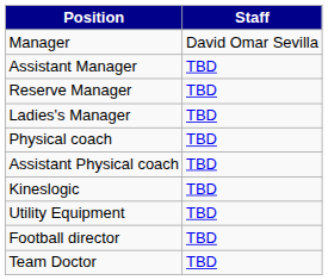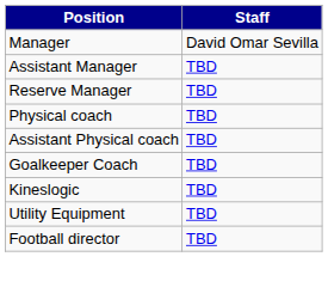- row: Ladies's Manager | TBD
+ row: Goalkeeper Coach | TBD
- row: Team Doctor | TBD
